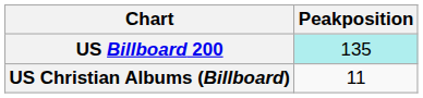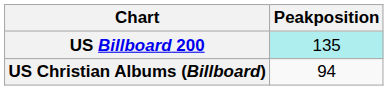US Christian Albums (Billboard) | Peakposition: 11 -> 94
